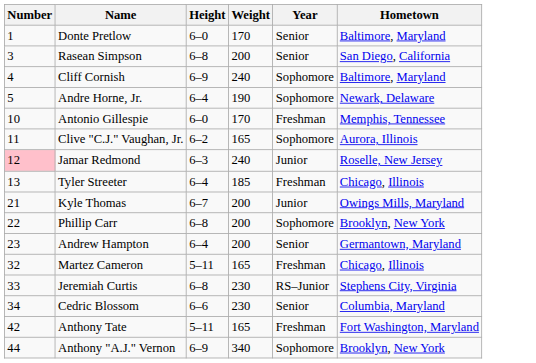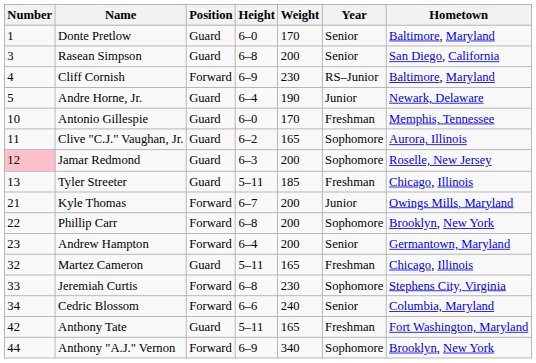+ column: Position | Guard | Guard | Forward | Guard | Guard | Guard | Guard | Guard | Forward | Forward | Forward | Guard | Forward | Forward | Guard | Forward
Cliff Cornish | Weight: 240 -> 230
Cliff Cornish | Year: Sophomore -> RS–Junior
Andre Horne, Jr. | Year: Sophomore -> Junior
Jamar Redmond | Weight: 240 -> 200
Jamar Redmond | Year: Junior -> Sophomore
Tyler Streeter | Height: 6–4 -> 5–11
Jeremiah Curtis | Year: RS–Junior -> Sophomore
Cedric Blossom | Weight: 230 -> 240
